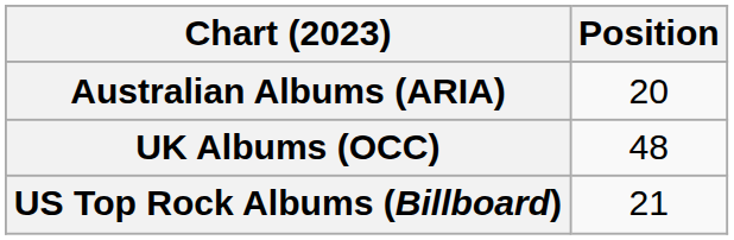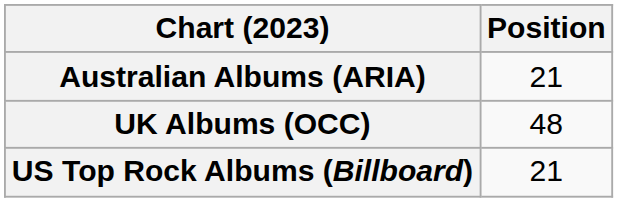Australian Albums (ARIA) | Position: 20 -> 21
